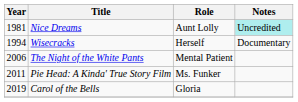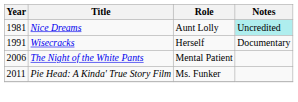Wisecracks | Year: 1994 -> 1991
- row: 2019 | Carol of the Bells | Gloria
